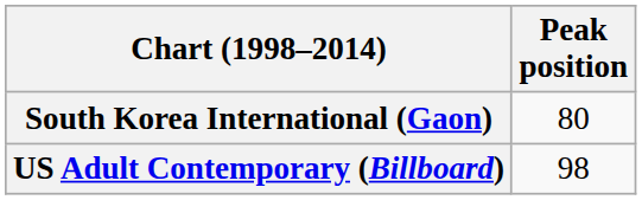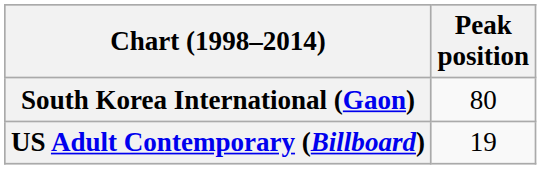US Adult Contemporary (Billboard) | Peak position: 98 -> 19
